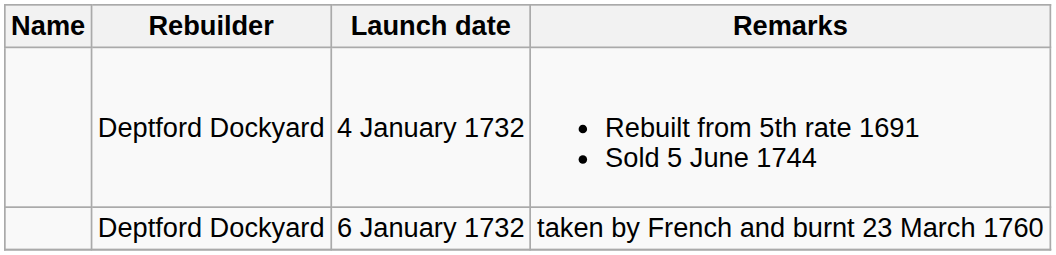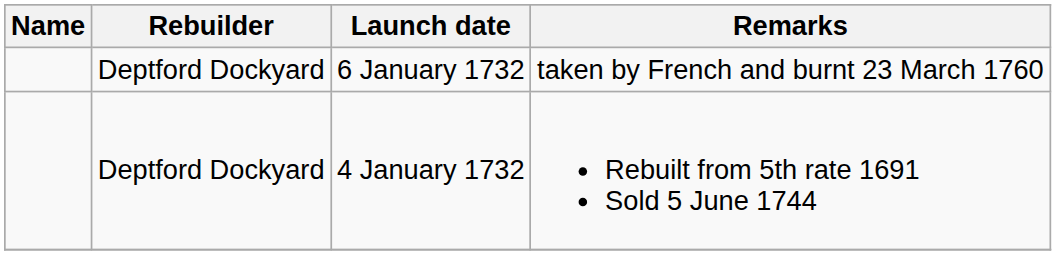rows swapped: 4 January 1732 <-> 6 January 1732
